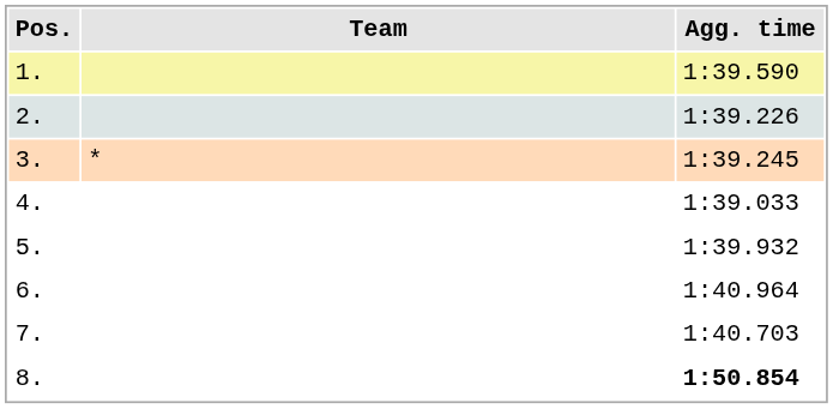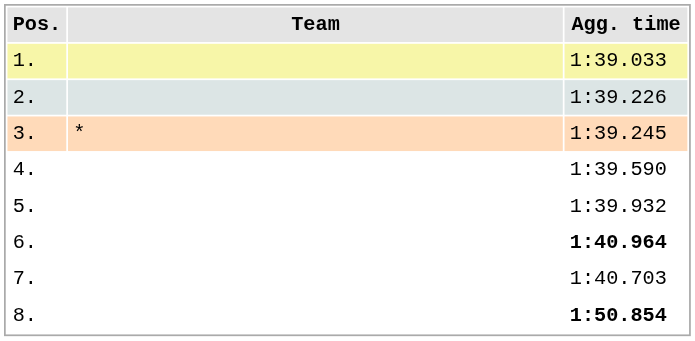1. | Agg. time: 1:39.590 -> 1:39.033
4. | Agg. time: 1:39.033 -> 1:39.590
6. | Agg. time: normal -> bold
